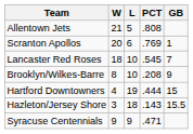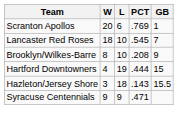- row: Allentown Jets | 21 | 5 | .808
